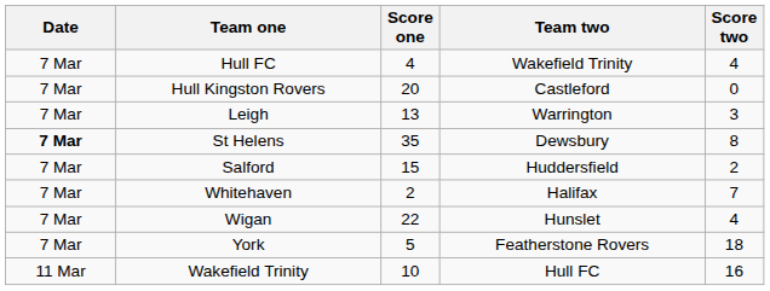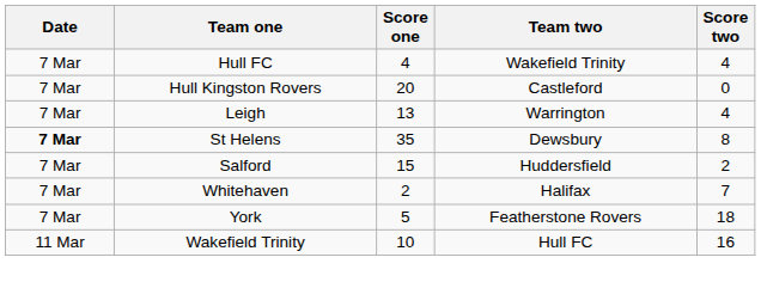Leigh | Score two: 3 -> 4
- row: 7 Mar | Wigan | 22 | Hunslet | 4
